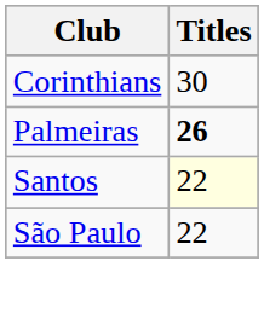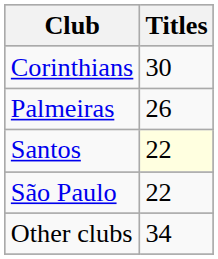Palmeiras | Titles: bold -> normal
+ row: Other clubs | 34
